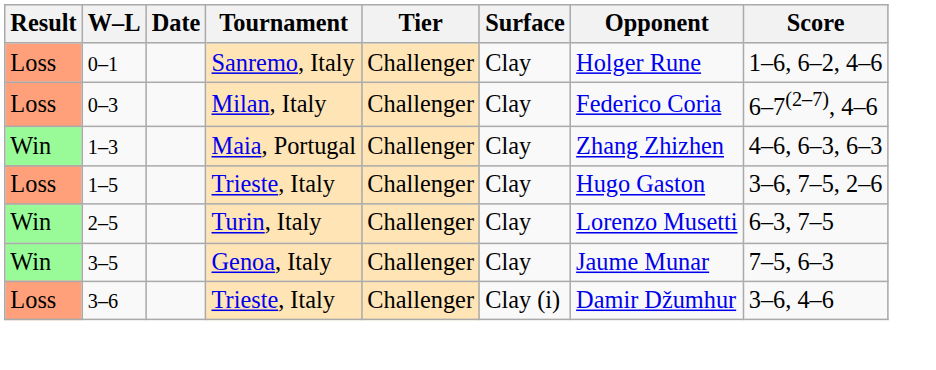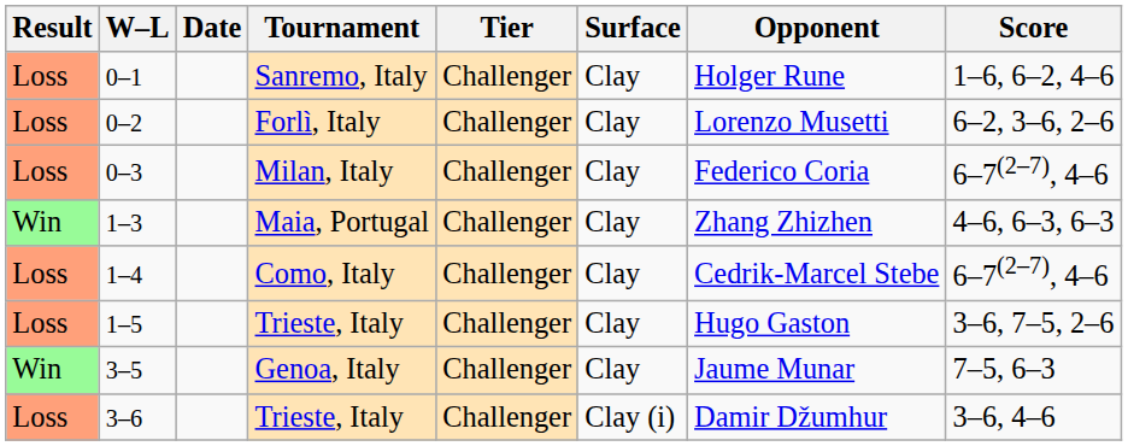+ row: Loss | 0–2 | Forlì, Italy | Challenger | Clay | Lorenzo Musetti | 6–2, 3–6, 2–6
+ row: Loss | 1–4 | Como, Italy | Challenger | Clay | Cedrik-Marcel Stebe | 6–7(2–7), 4–6
- row: Win | 2–5 | Turin, Italy | Challenger | Clay | Lorenzo Musetti | 6–3, 7–5
